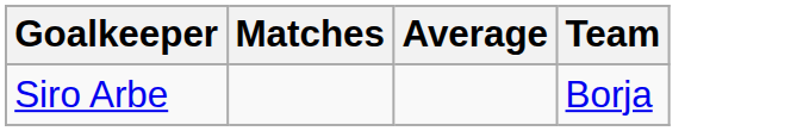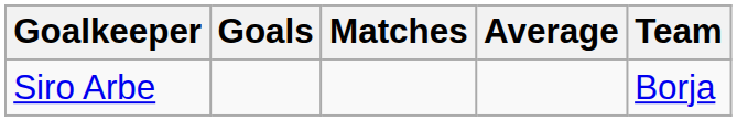+ column: Goals
